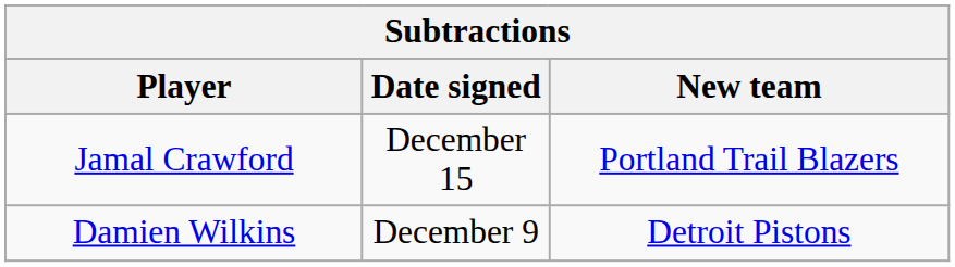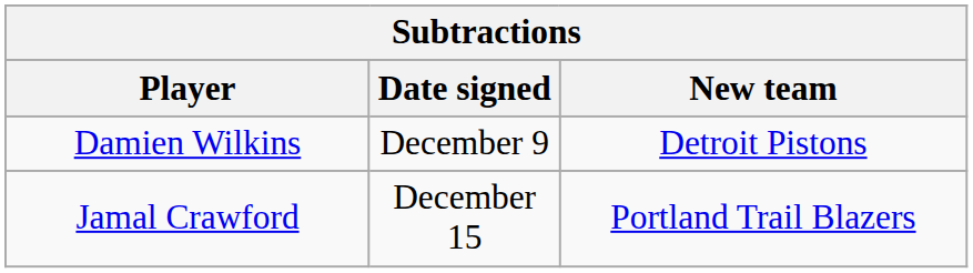rows swapped: Damien Wilkins <-> Jamal Crawford
